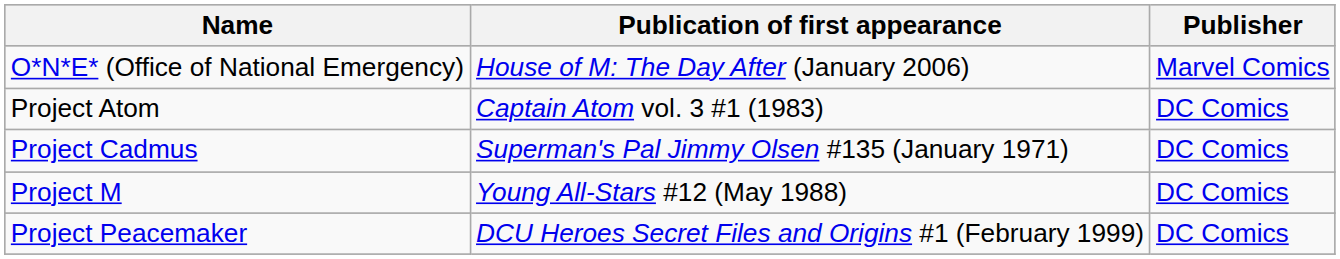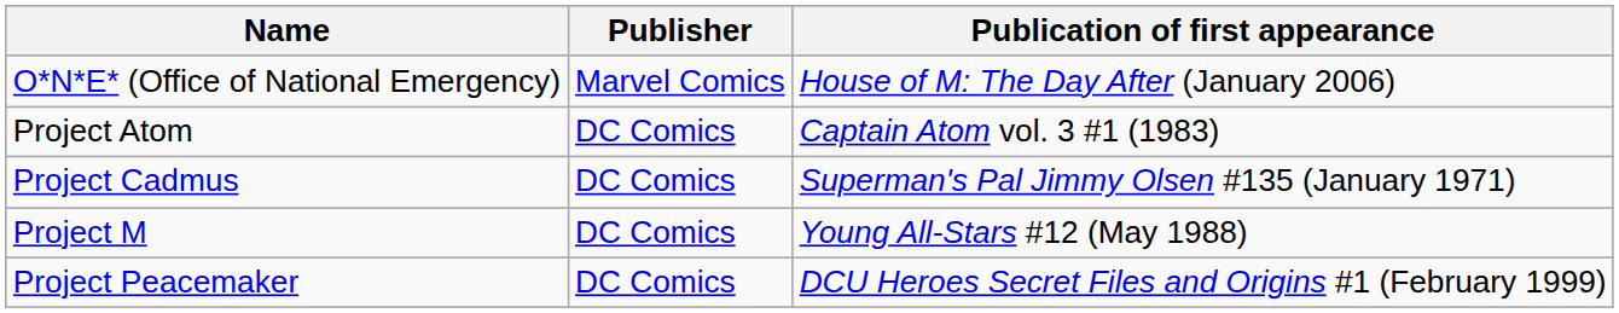columns swapped: Publication of first appearance <-> Publisher
